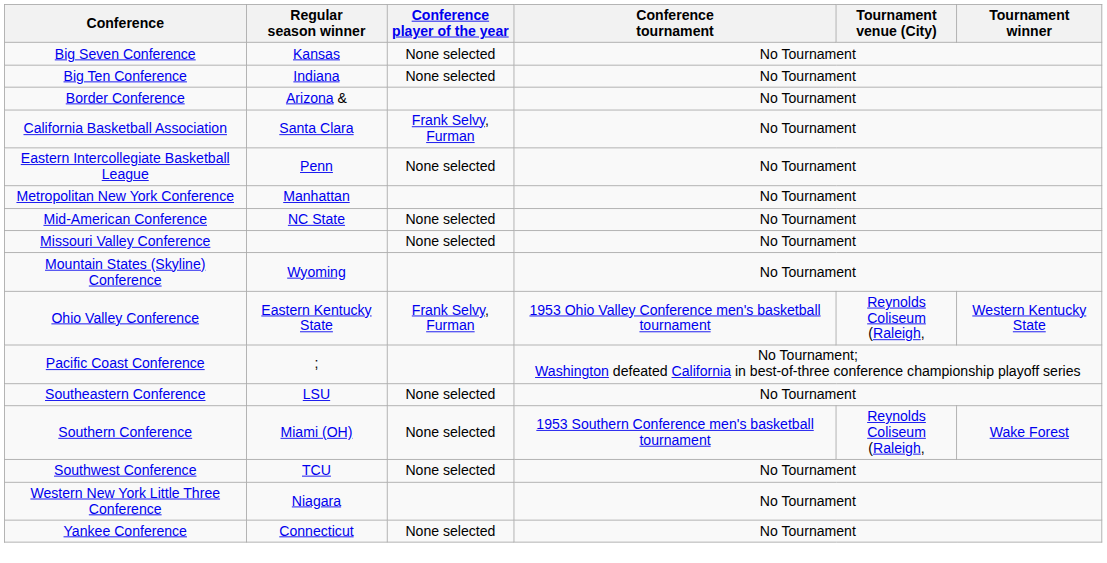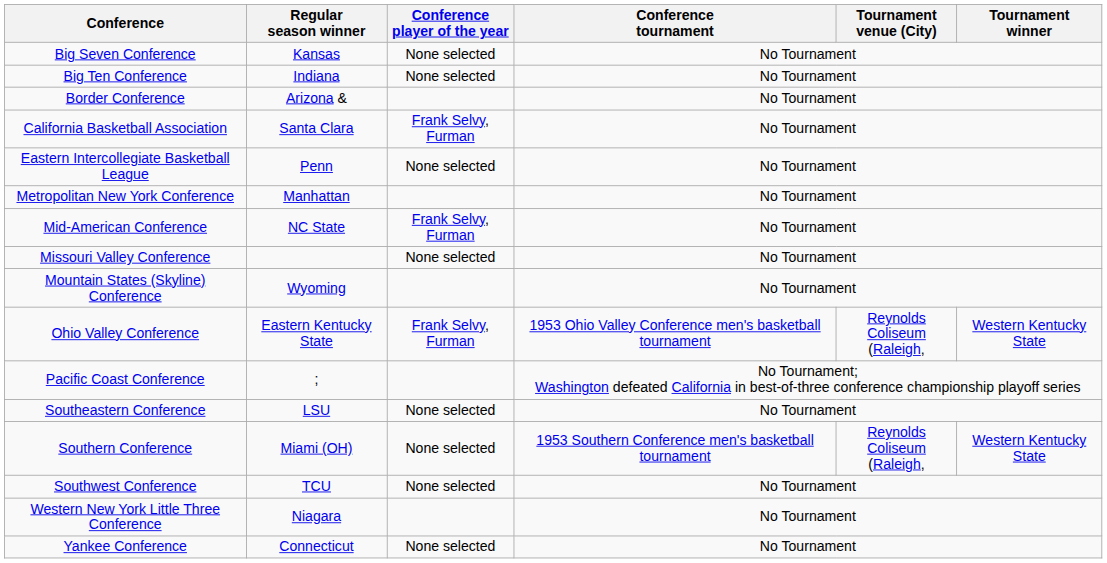Mid-American Conference | Conference player of the year: None selected -> Frank Selvy, Furman
Southern Conference | Tournament winner: Wake Forest -> Western Kentucky State
